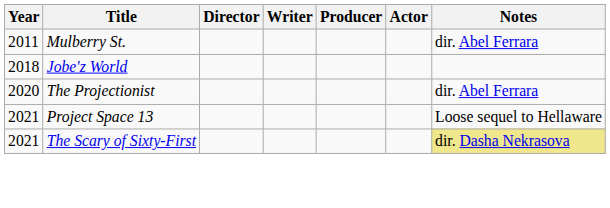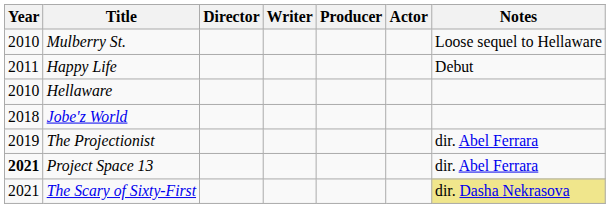Mulberry St. | Year: 2011 -> 2010
Mulberry St. | Notes: dir. Abel Ferrara -> Loose sequel to Hellaware
+ row: 2011 | Happy Life | Debut
+ row: 2010 | Hellaware
The Projectionist | Year: 2020 -> 2019
Project Space 13 | Year: normal -> bold
Project Space 13 | Notes: Loose sequel to Hellaware -> dir. Abel Ferrara
